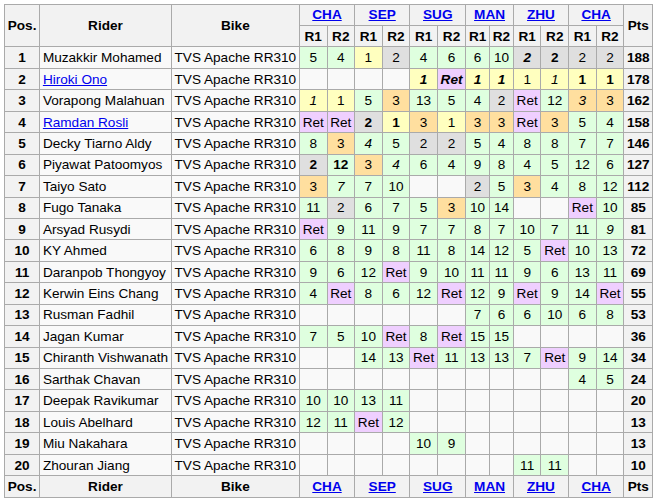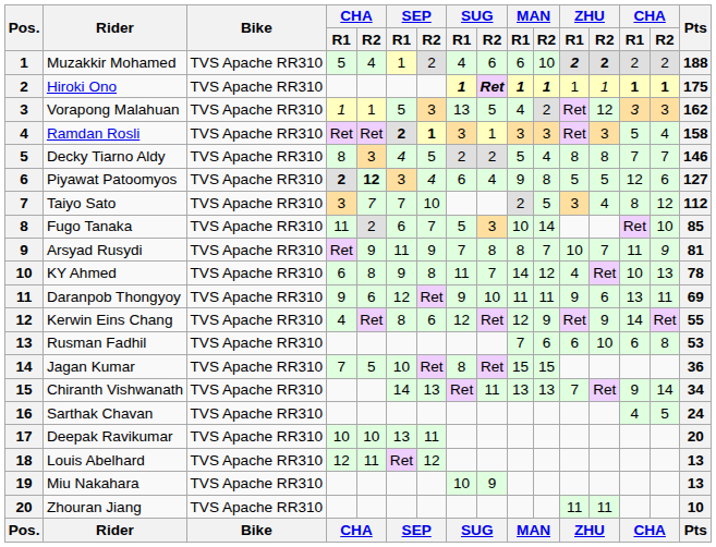Hiroki Ono | Pts: 178 -> 175
Piyawat Patoomyos | ZHU / R1: 4 -> 5
Arsyad Rusydi | SUG / R2: 7 -> 8
KY Ahmed | SUG / R2: 8 -> 7
KY Ahmed | ZHU / R1: 5 -> 4
KY Ahmed | Pts: 72 -> 78
